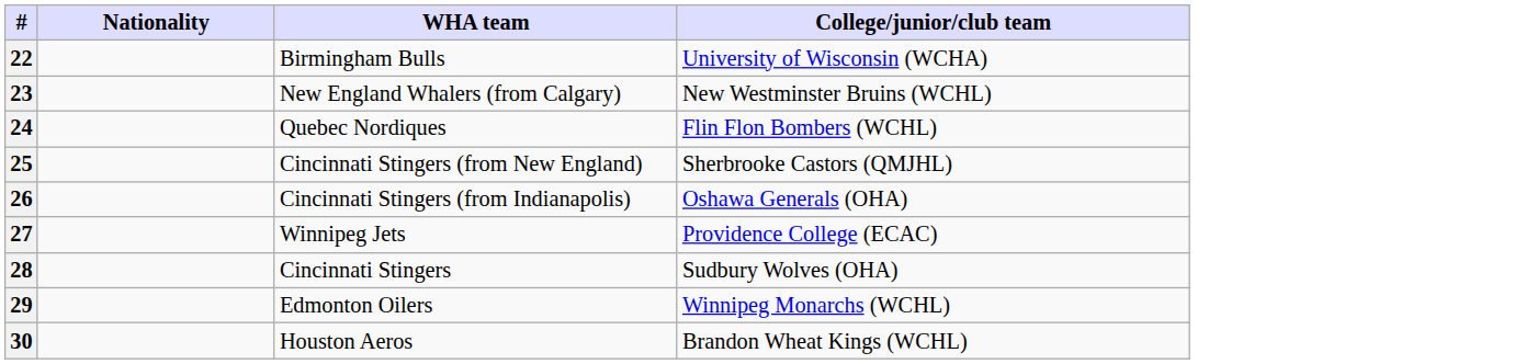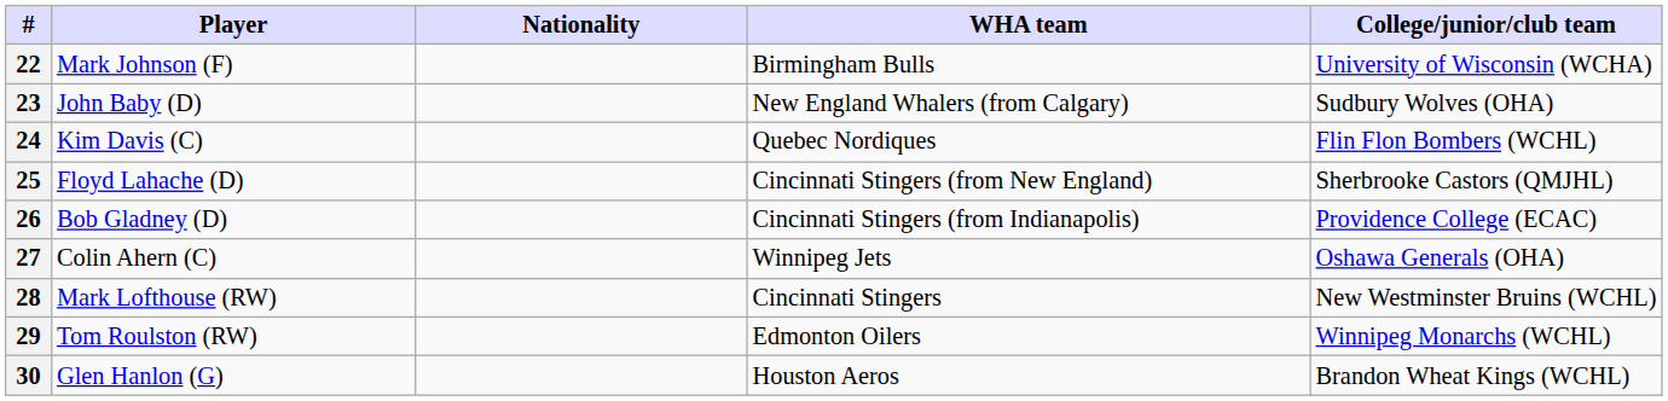+ column: Player | Mark Johnson (F) | John Baby (D) | Kim Davis (C) | Floyd Lahache (D) | Bob Gladney (D) | Colin Ahern (C) | Mark Lofthouse (RW) | Tom Roulston (RW) | Glen Hanlon (G)
23 | College/junior/club team: New Westminster Bruins (WCHL) -> Sudbury Wolves (OHA)
26 | College/junior/club team: Oshawa Generals (OHA) -> Providence College (ECAC)
27 | College/junior/club team: Providence College (ECAC) -> Oshawa Generals (OHA)
28 | College/junior/club team: Sudbury Wolves (OHA) -> New Westminster Bruins (WCHL)
